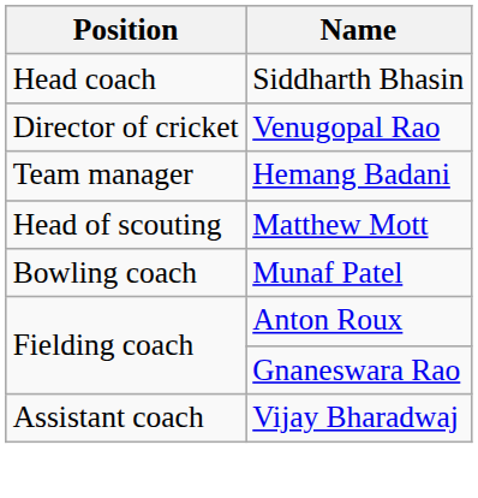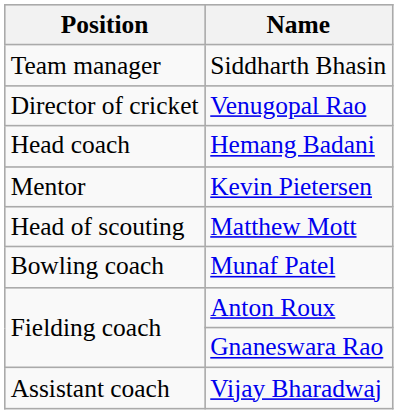Siddharth Bhasin | Position: Head coach -> Team manager
Hemang Badani | Position: Team manager -> Head coach
+ row: Mentor | Kevin Pietersen
